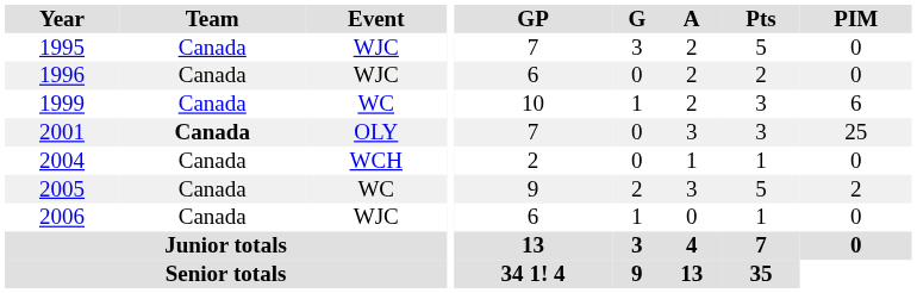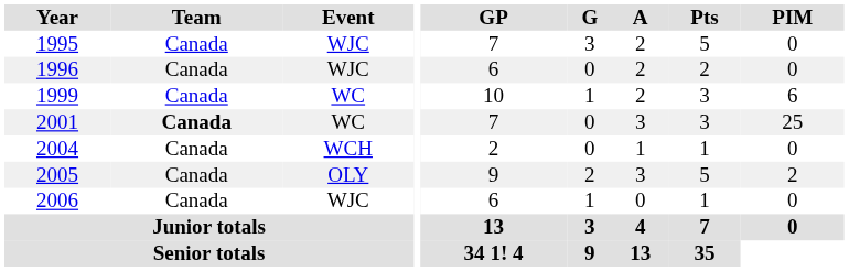2001 | Event: OLY -> WC
2005 | Event: WC -> OLY
